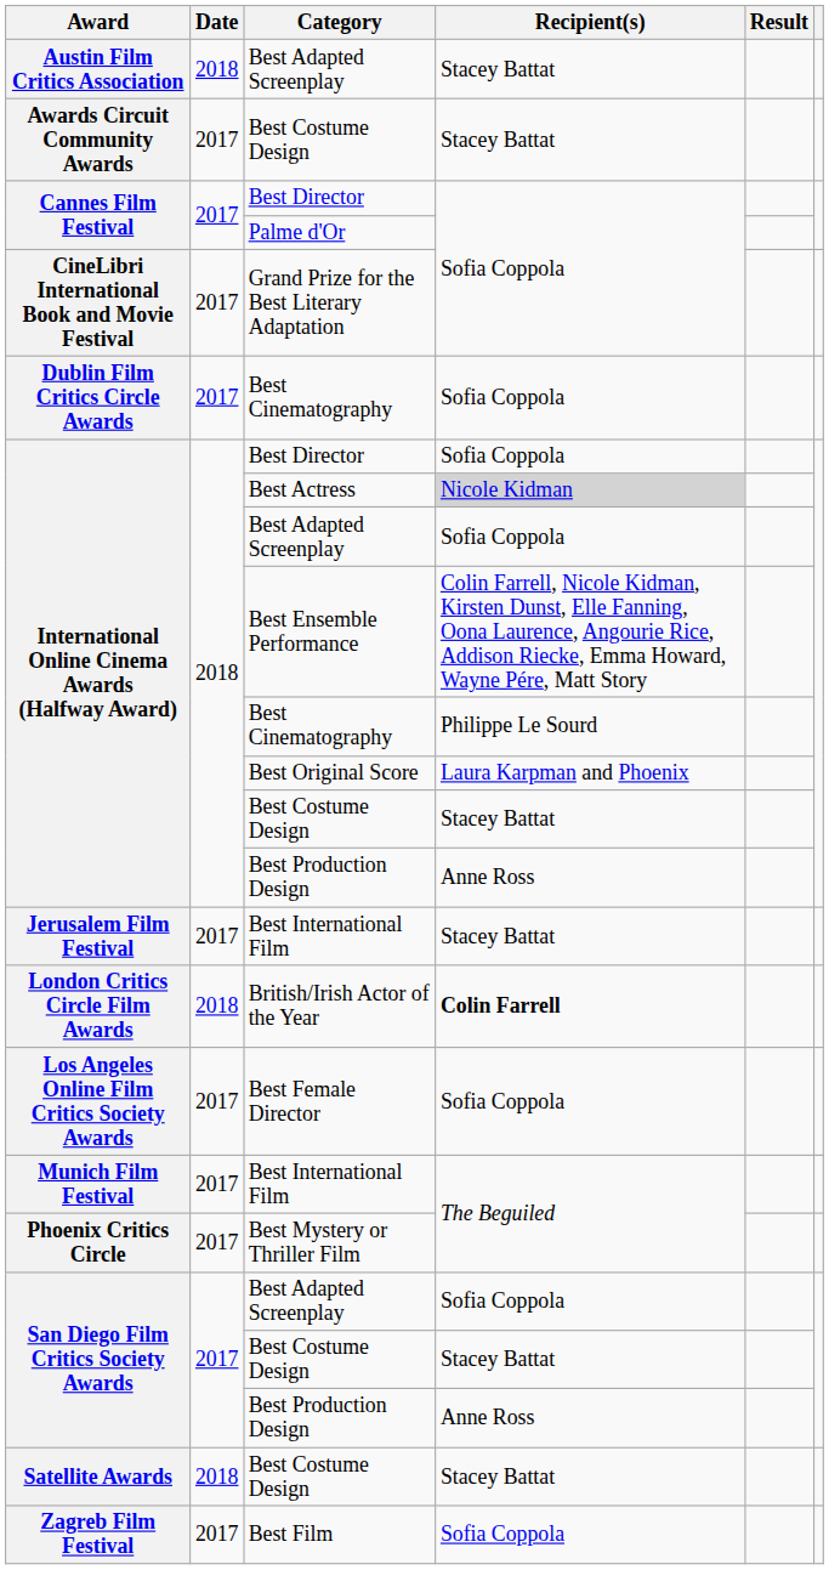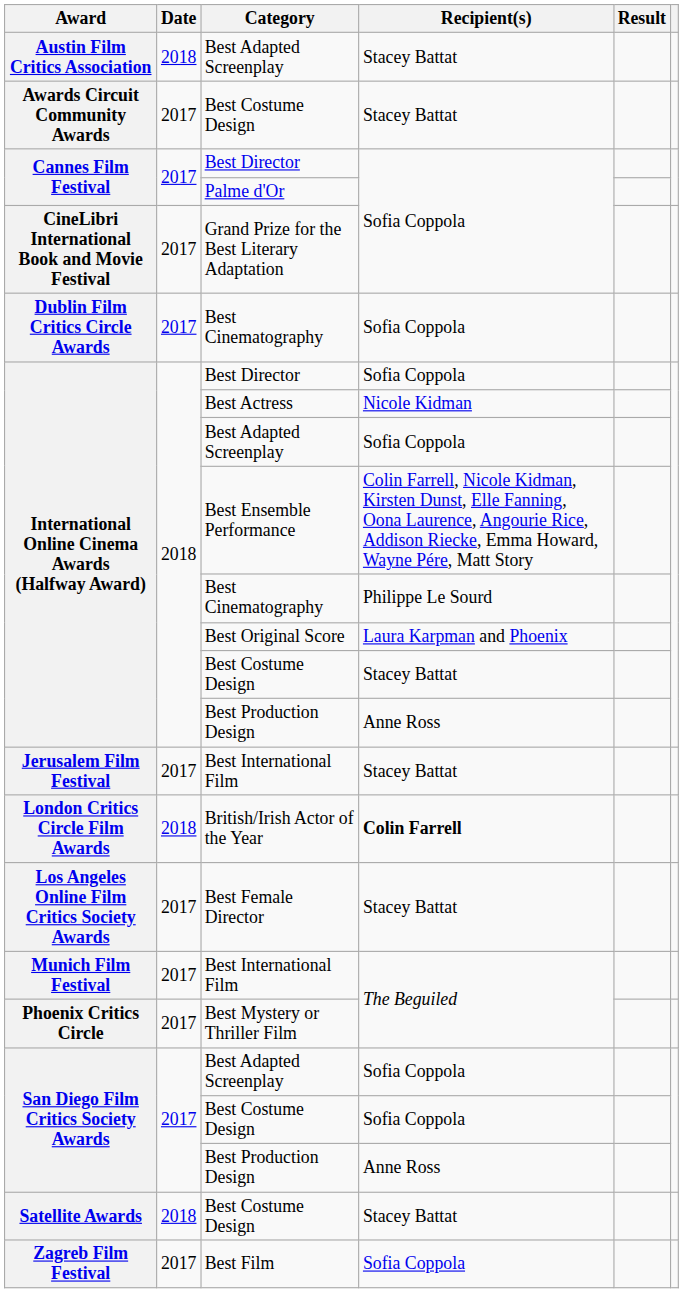Best Actress | Recipient(s): lightgrey background -> no background
Best Female Director | Recipient(s): Sofia Coppola -> Stacey Battat
San Diego Film Critics Society Awards / Best Costume Design | Recipient(s): Stacey Battat -> Sofia Coppola
